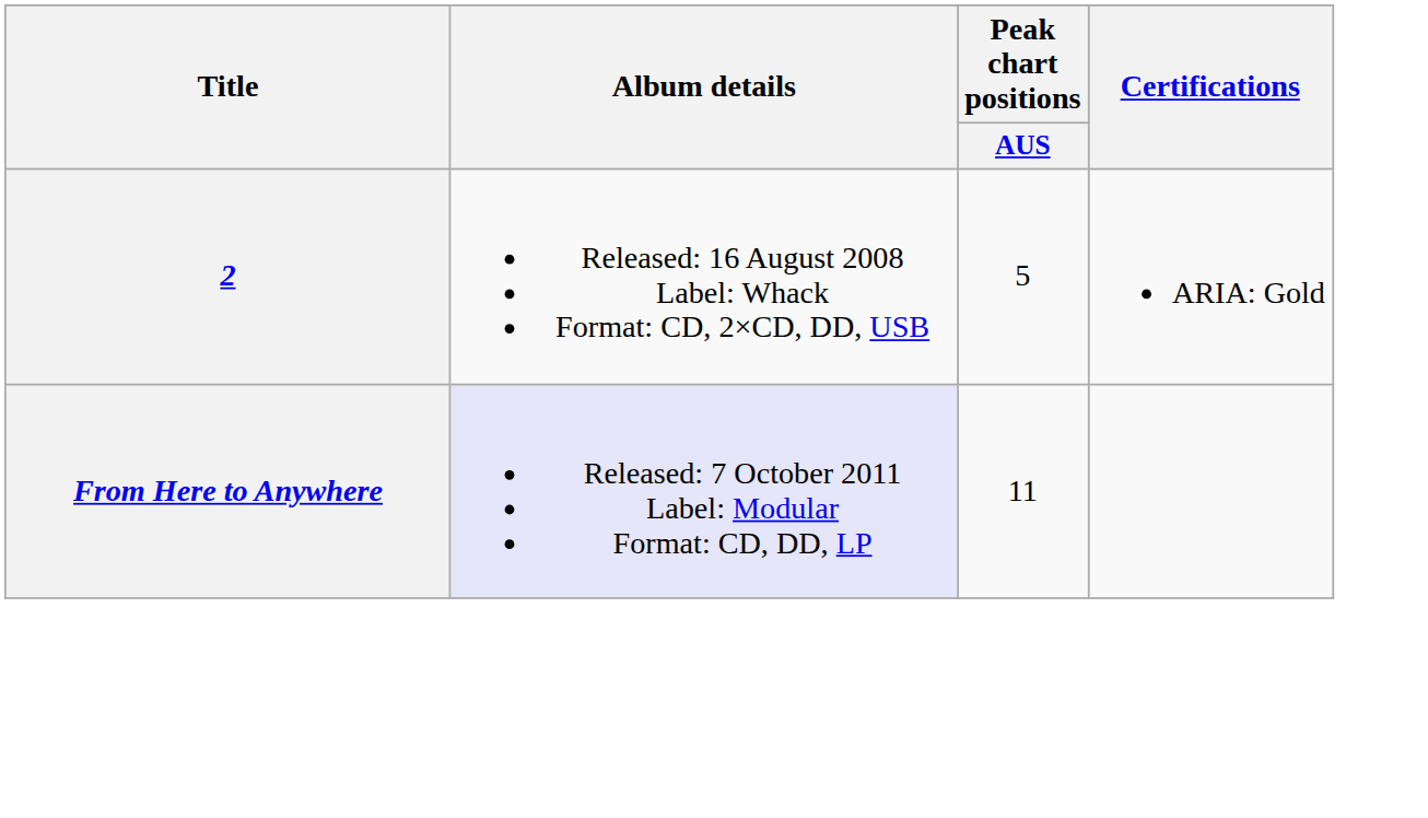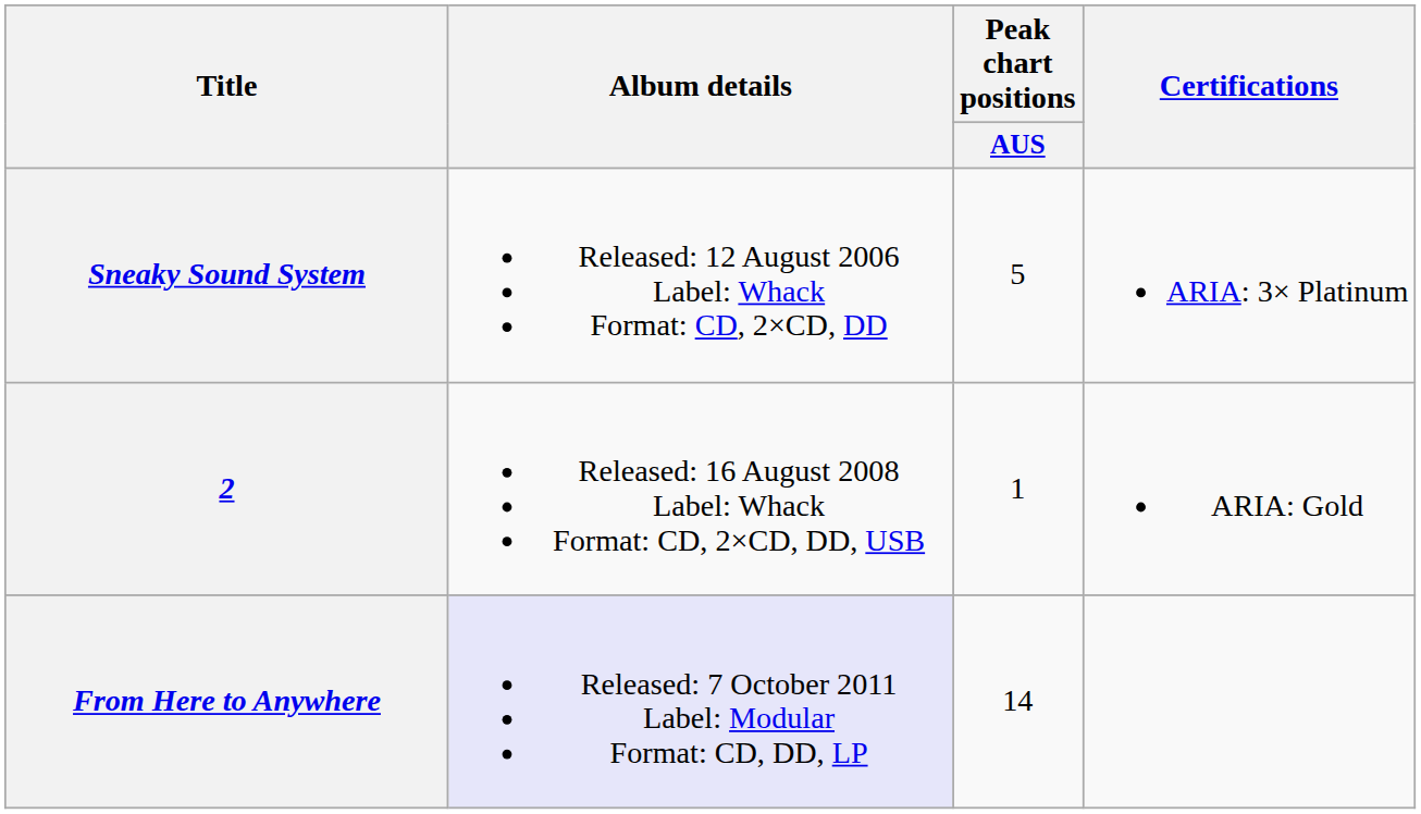+ row: Sneaky Sound System | Released: 12 August 2006 Label: Whack Format: CD, 2×CD, DD | 5 | ARIA: 3× Platinum
2 | Peak chart positions / AUS: 5 -> 1
From Here to Anywhere | Peak chart positions / AUS: 11 -> 14
